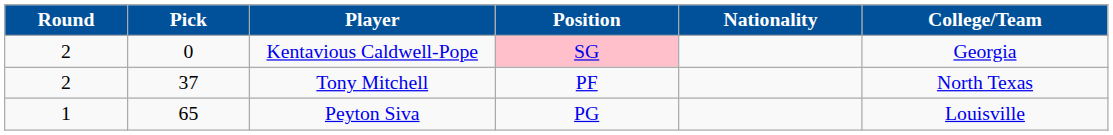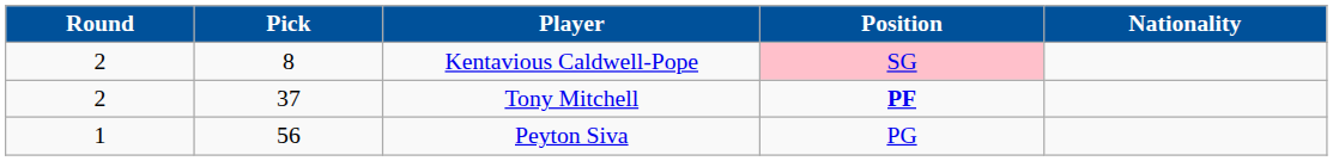- column: College/Team | Georgia | North Texas | Louisville
Kentavious Caldwell-Pope | Pick: 0 -> 8
Tony Mitchell | Position: normal -> bold
Peyton Siva | Pick: 65 -> 56
